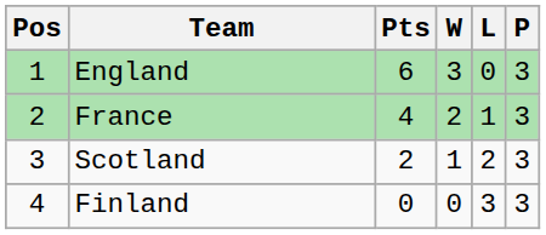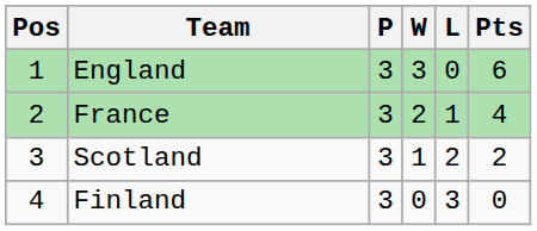columns swapped: P <-> Pts
